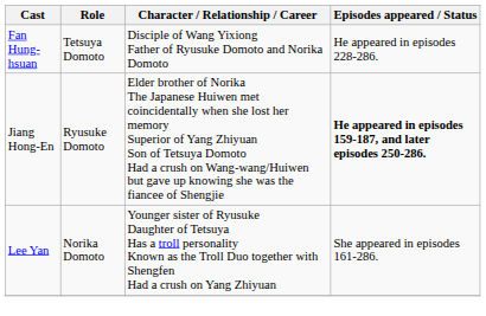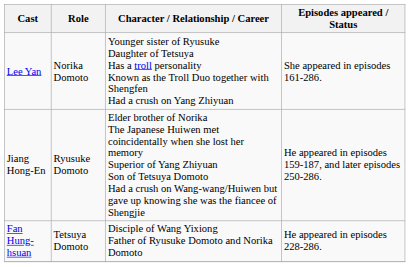rows swapped: Fan Hung-hsuan <-> Lee Yan
Jiang Hong-En | Episodes appeared / Status: bold -> normal
